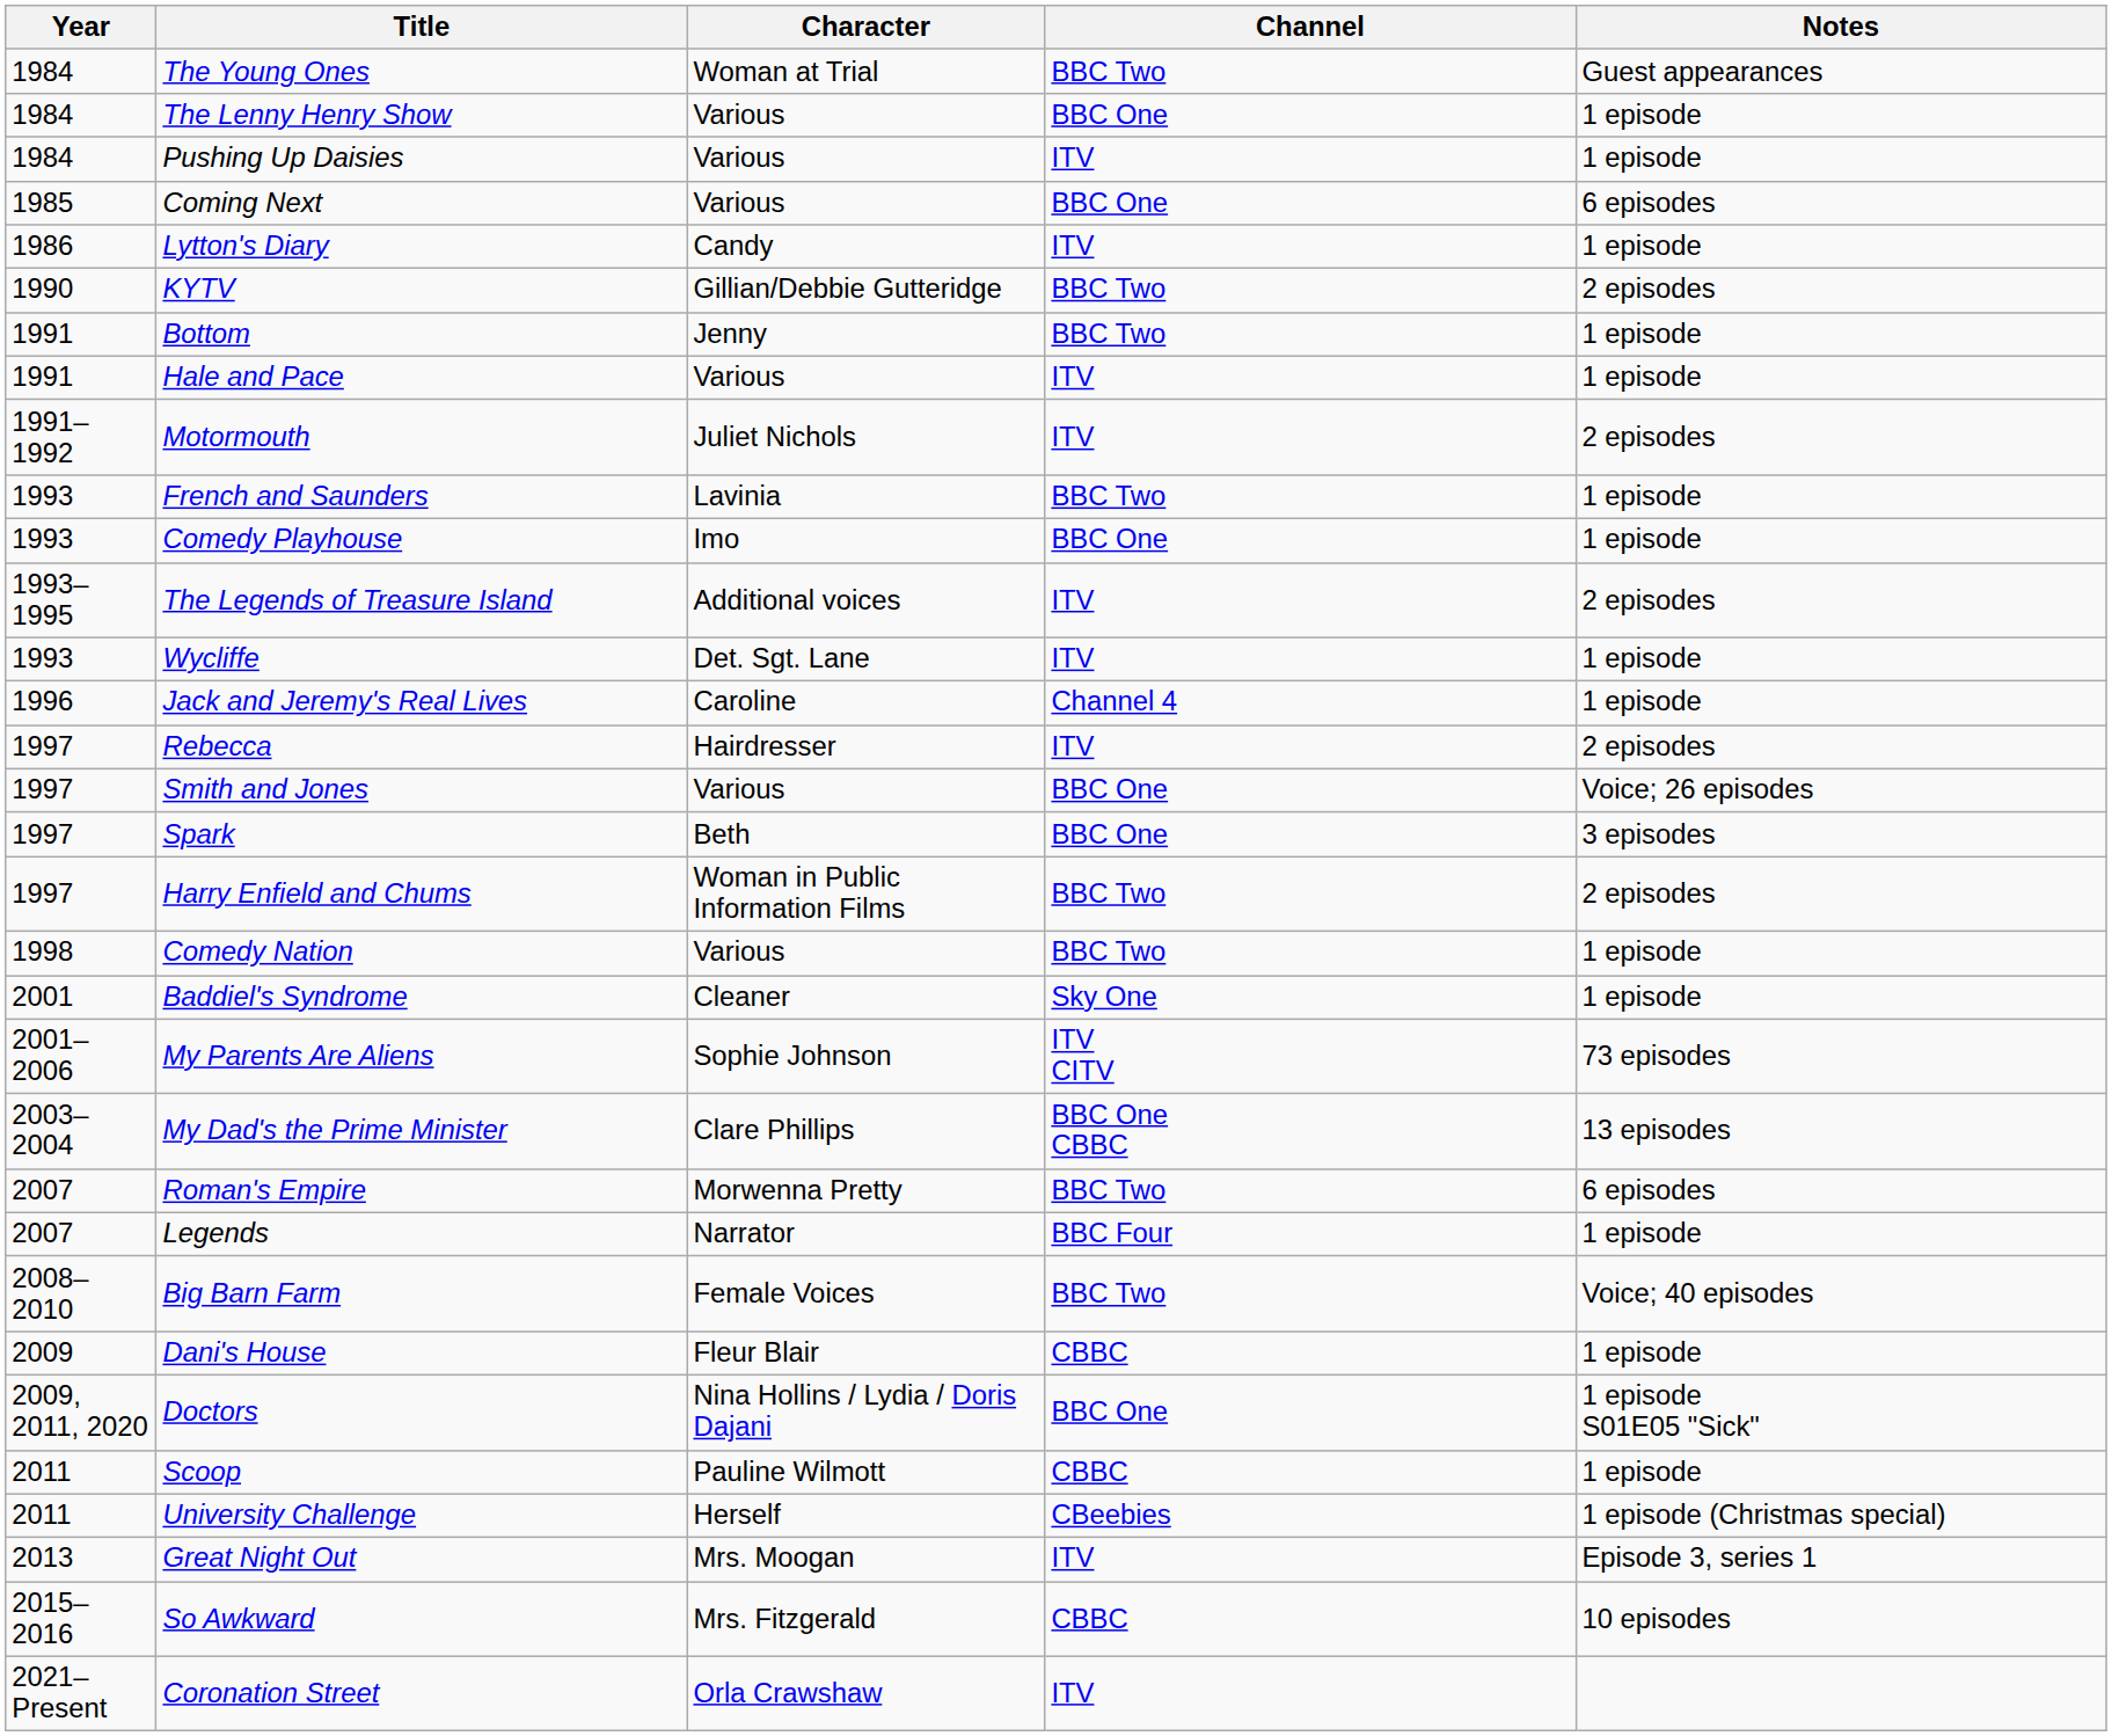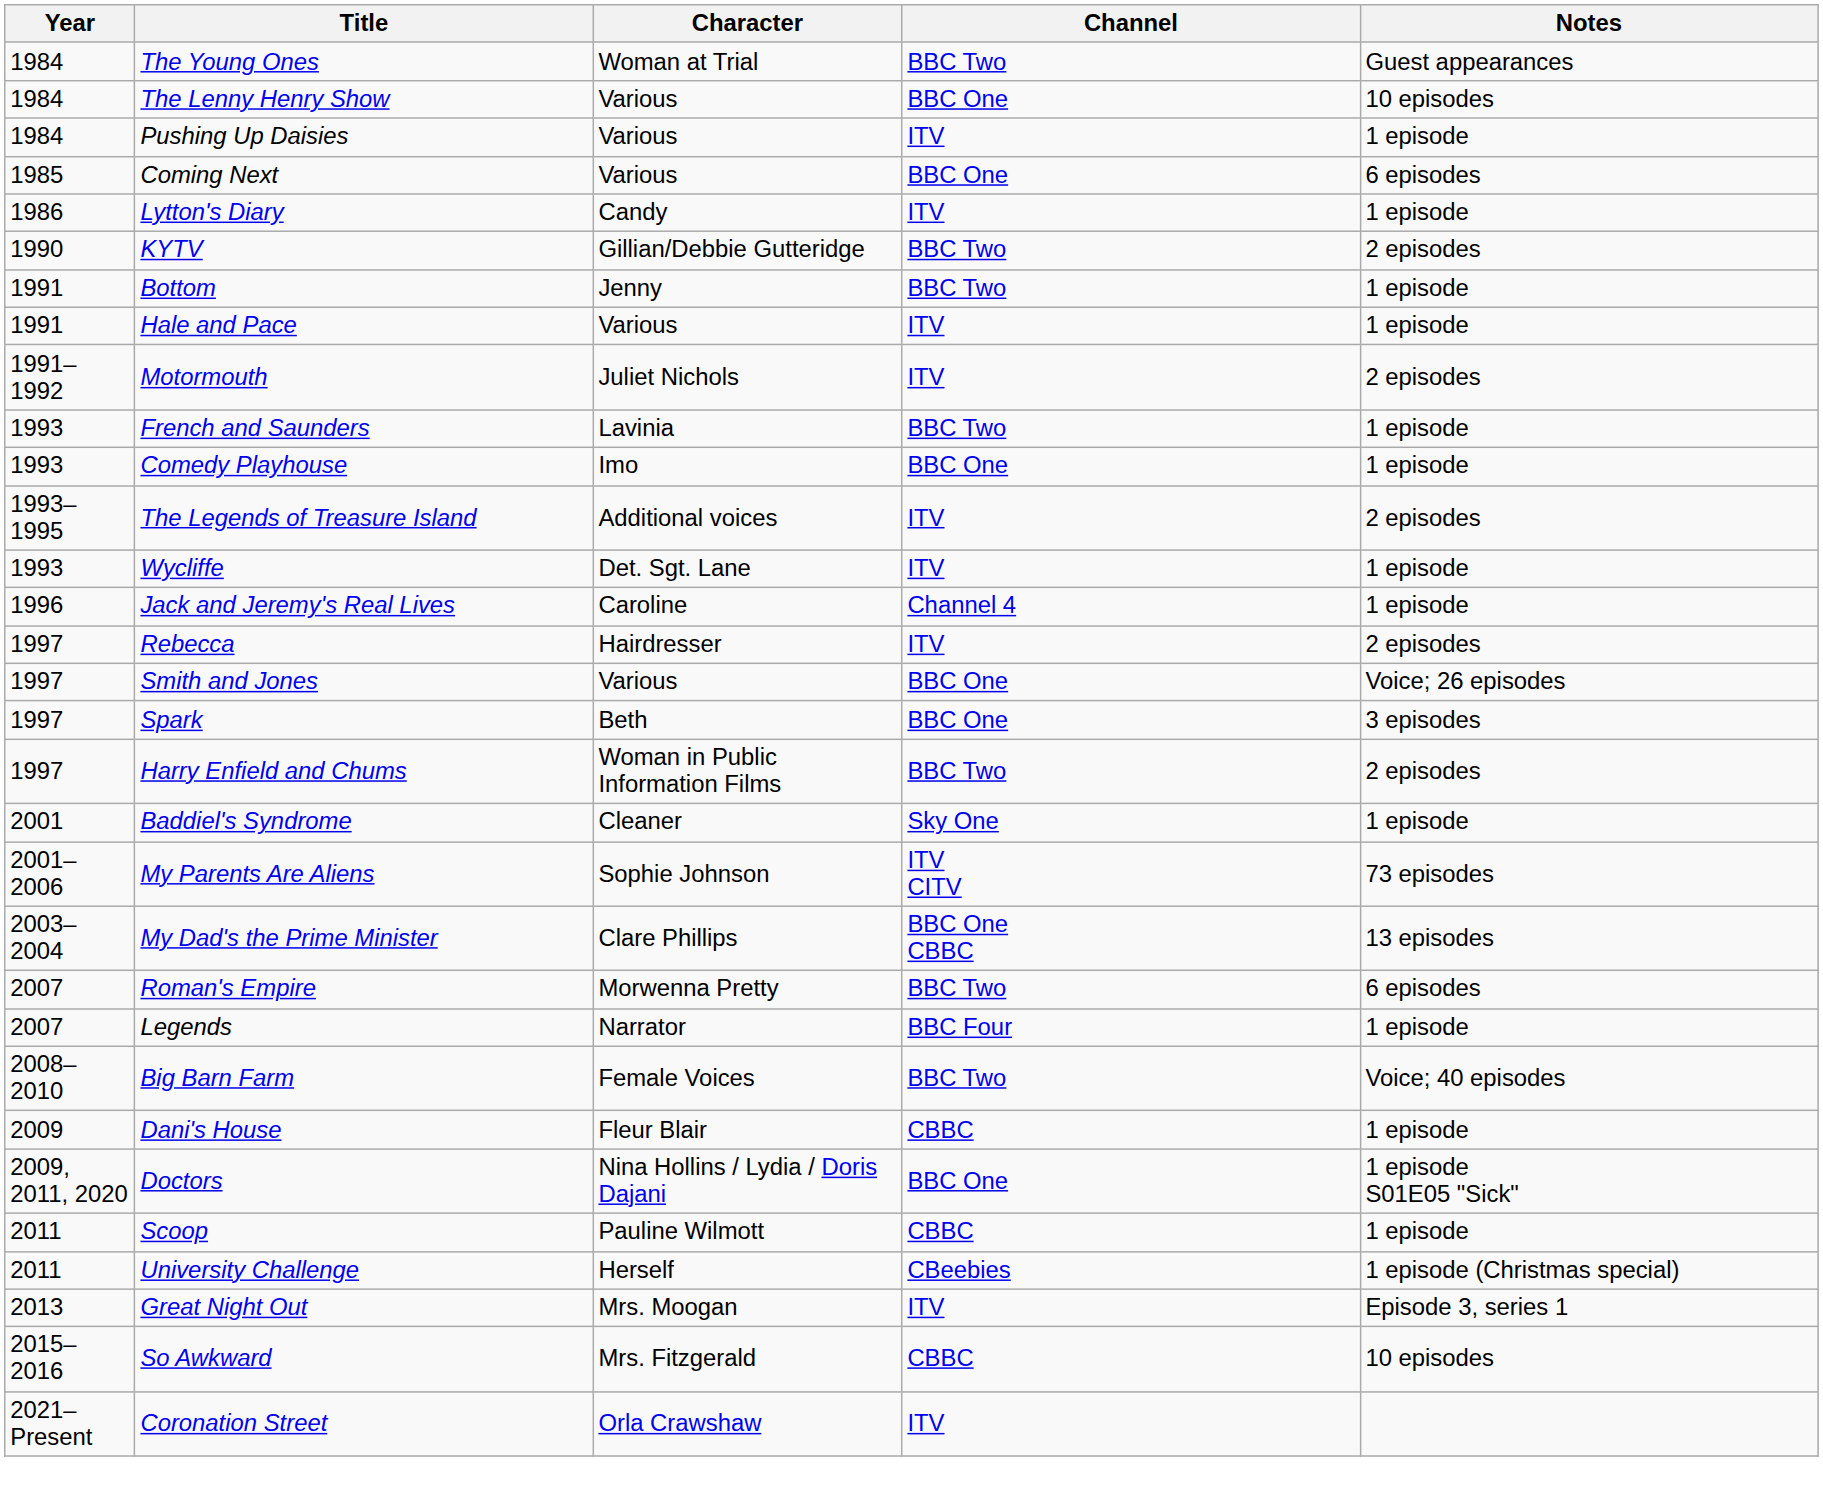The Lenny Henry Show | Notes: 1 episode -> 10 episodes
- row: 1998 | Comedy Nation | Various | BBC Two | 1 episode
